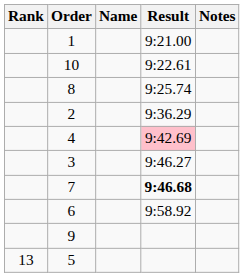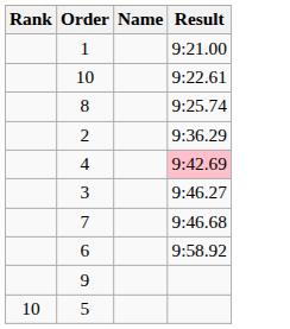- column: Notes
7 | Result: bold -> normal
5 | Rank: 13 -> 10
